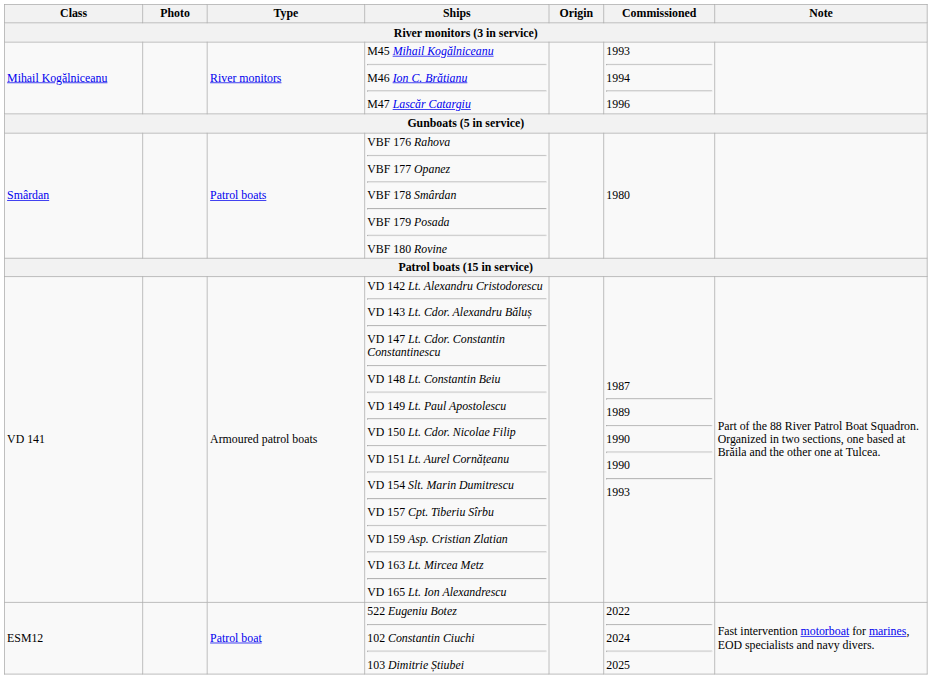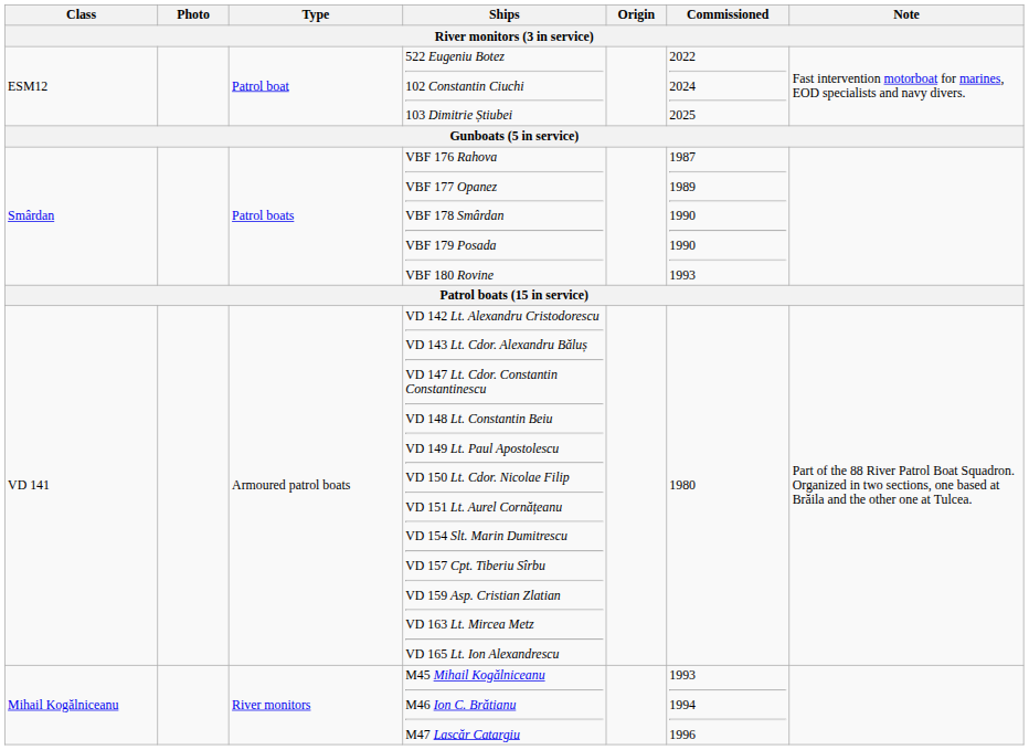rows swapped: Mihail Kogălniceanu <-> ESM12
Smârdan | Commissioned: 1980 -> 1987 1989 1990 1990 1993
VD 141 | Commissioned: 1987 1989 1990 1990 1993 -> 1980
